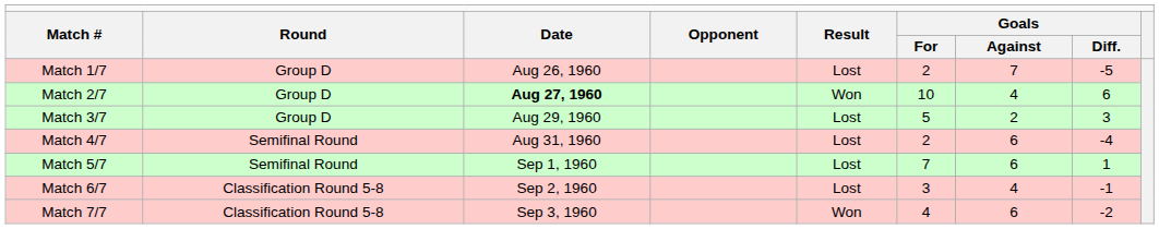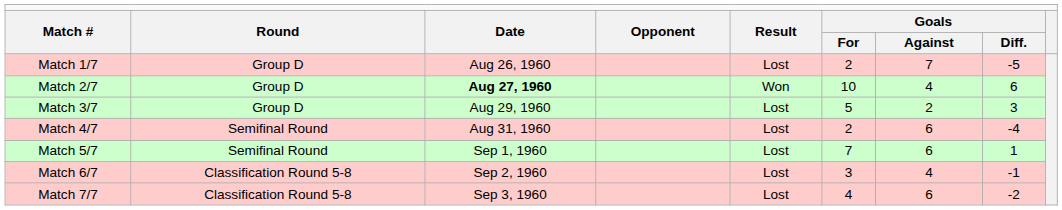Match 7/7 | column 5: Won -> Lost
